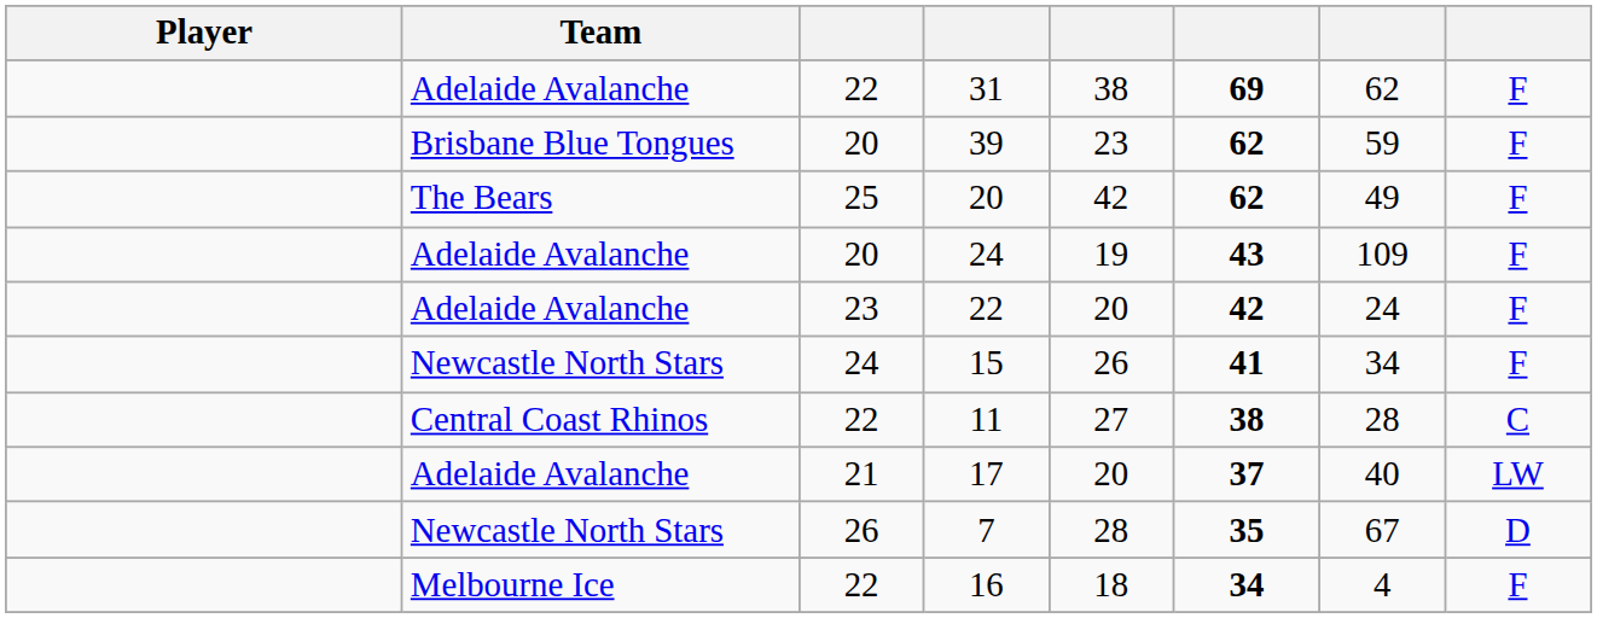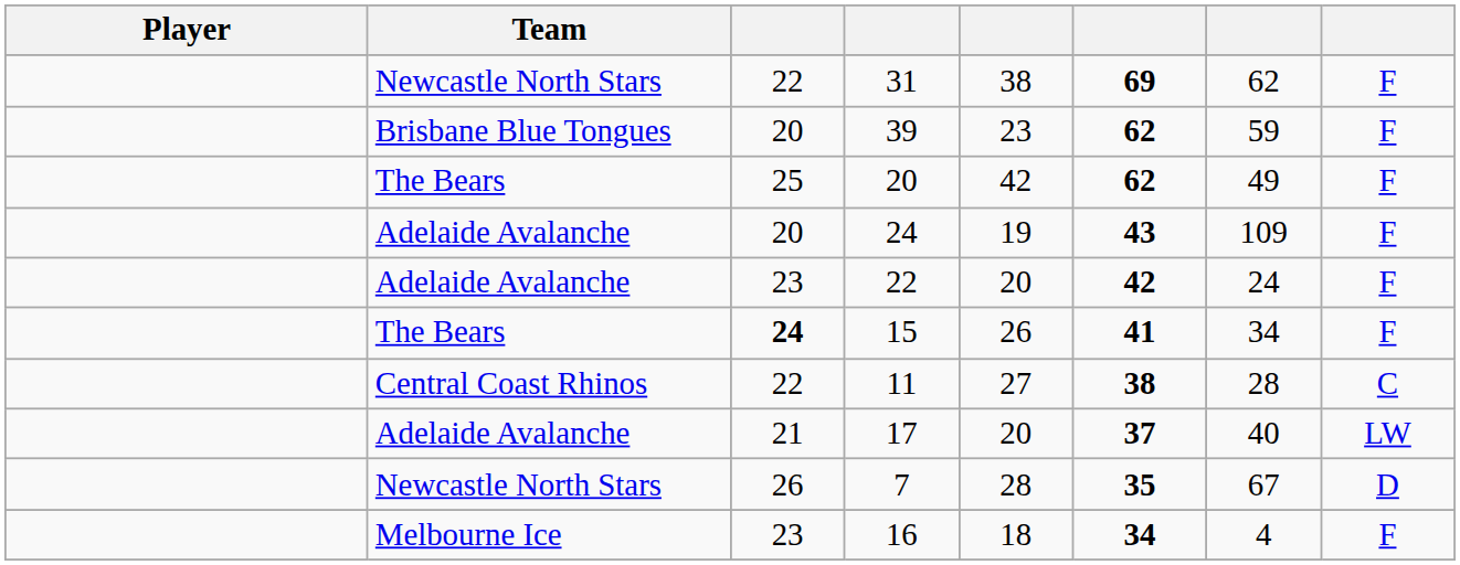31 | Team: Adelaide Avalanche -> Newcastle North Stars
15 | Team: Newcastle North Stars -> The Bears
15 | column 3: normal -> bold
16 | column 3: 22 -> 23
